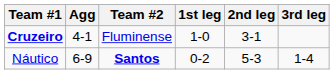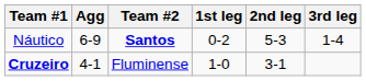rows swapped: Náutico <-> Cruzeiro
